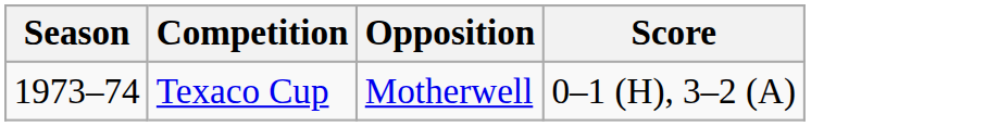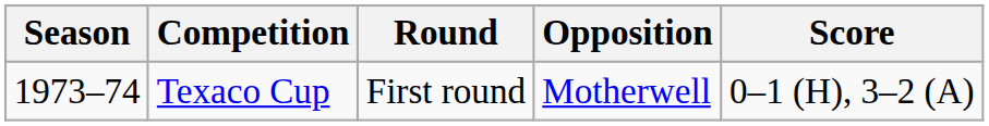+ column: Round | First round
